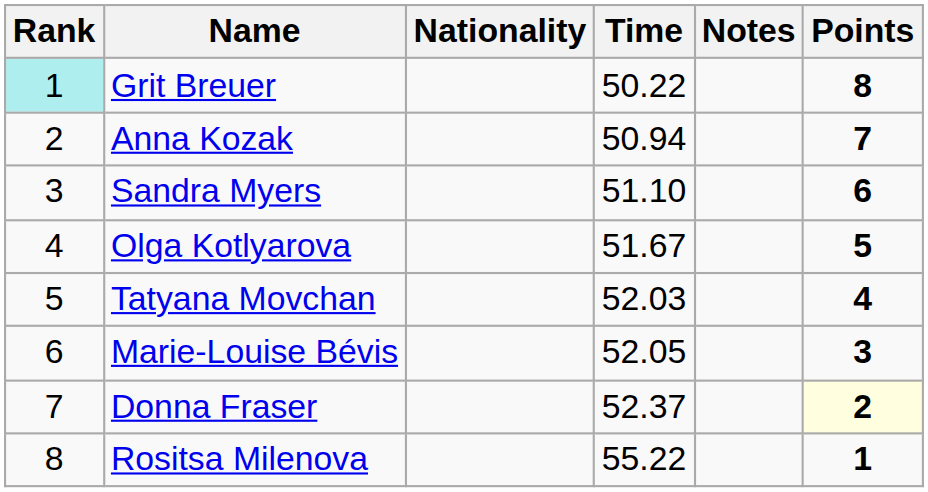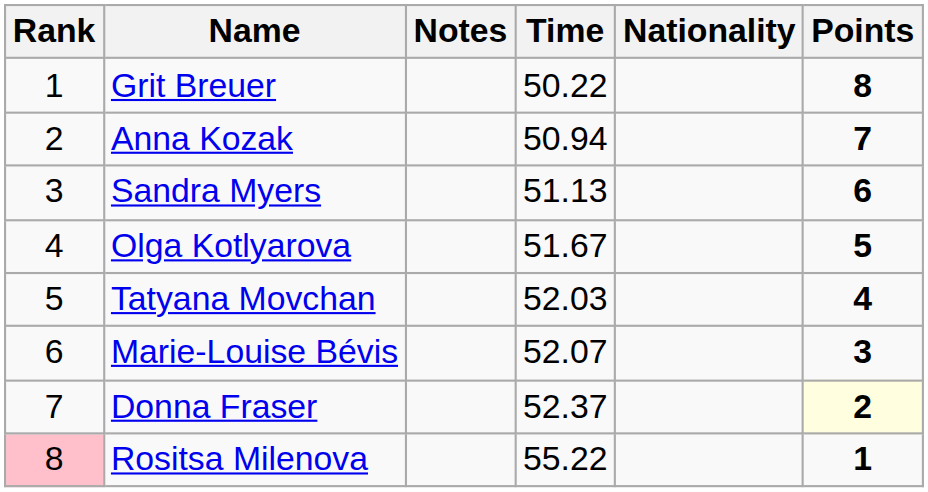columns swapped: Nationality <-> Notes
Grit Breuer | Rank: paleturquoise background -> no background
Sandra Myers | Time: 51.10 -> 51.13
Marie-Louise Bévis | Time: 52.05 -> 52.07
Rositsa Milenova | Rank: no background -> pink background
